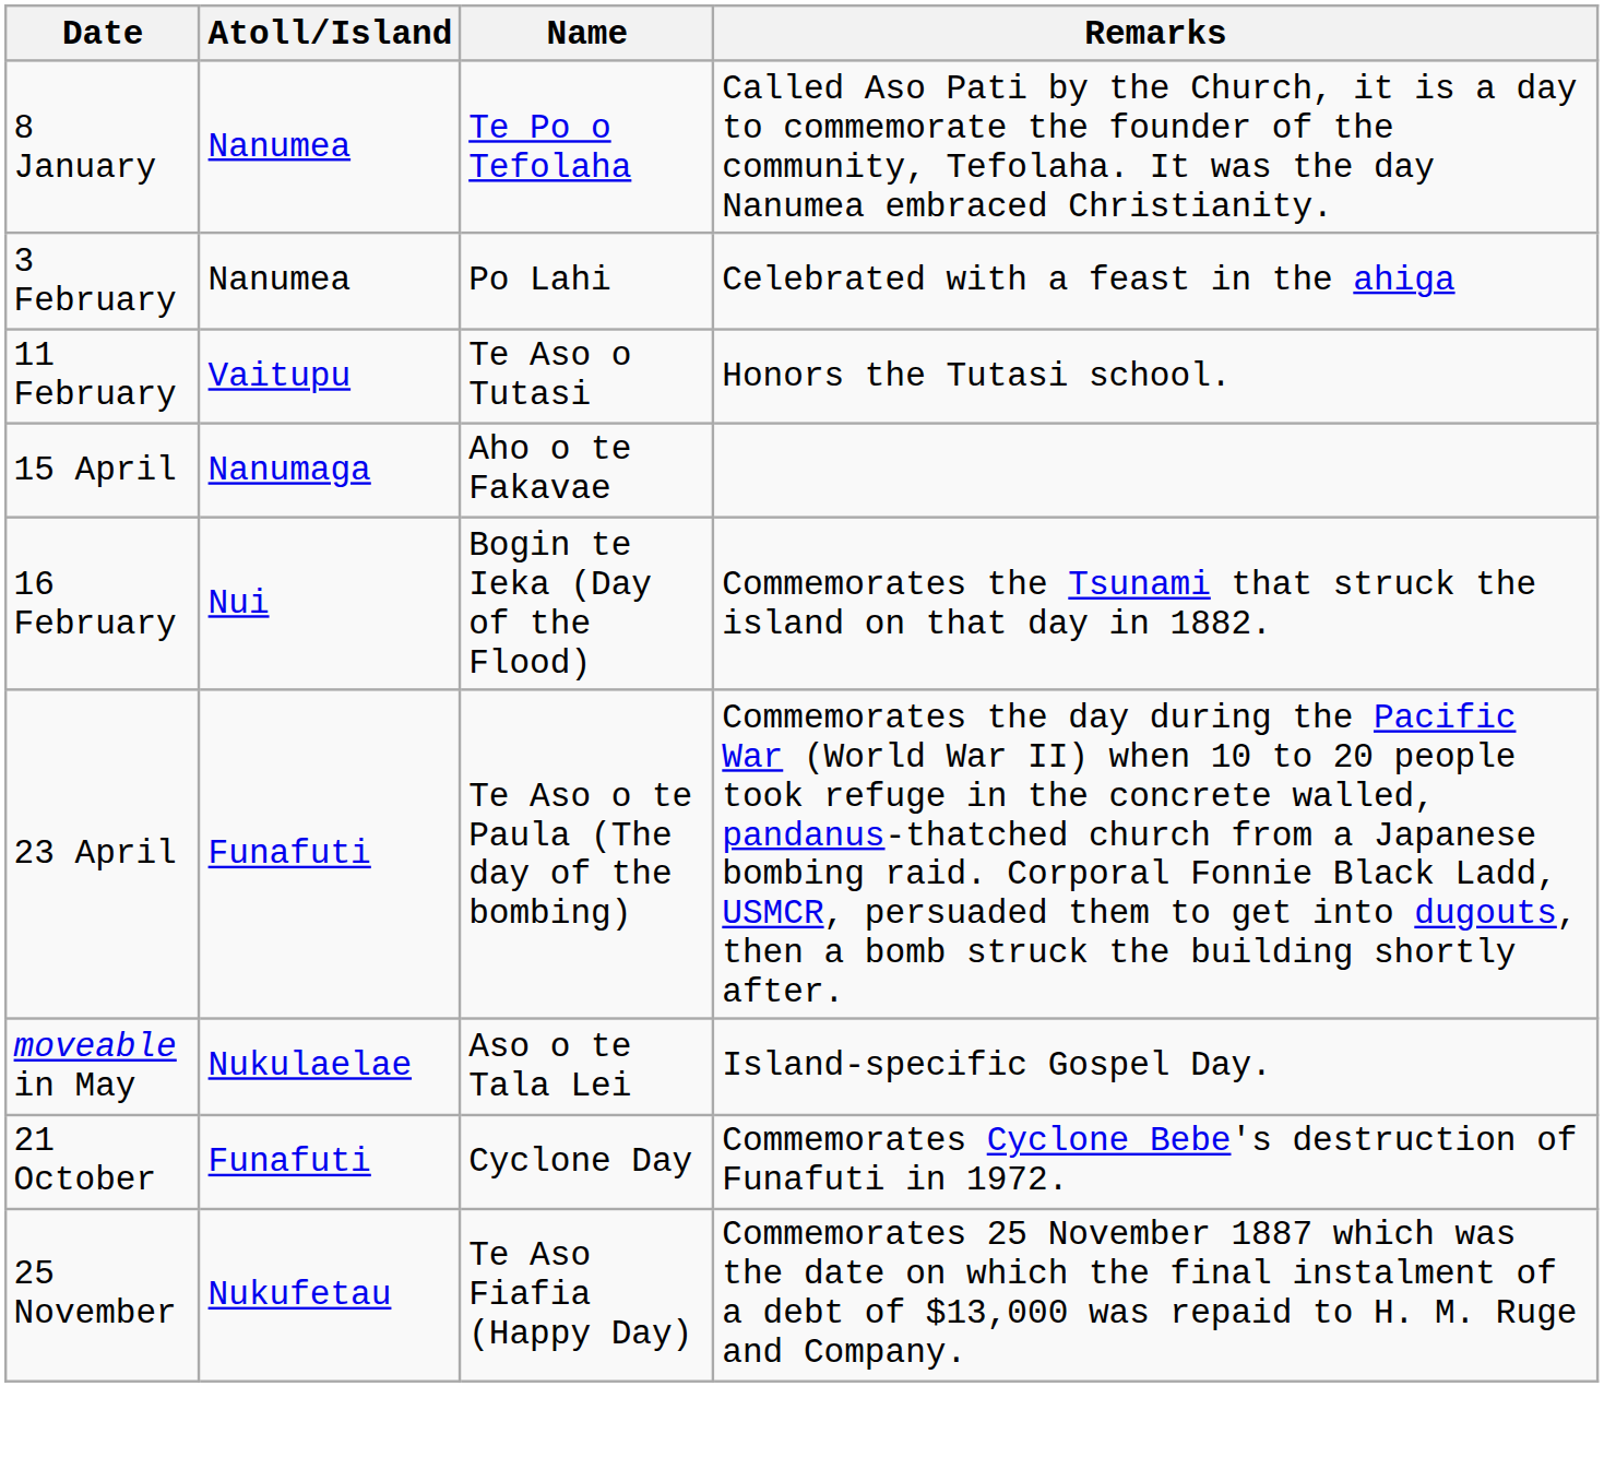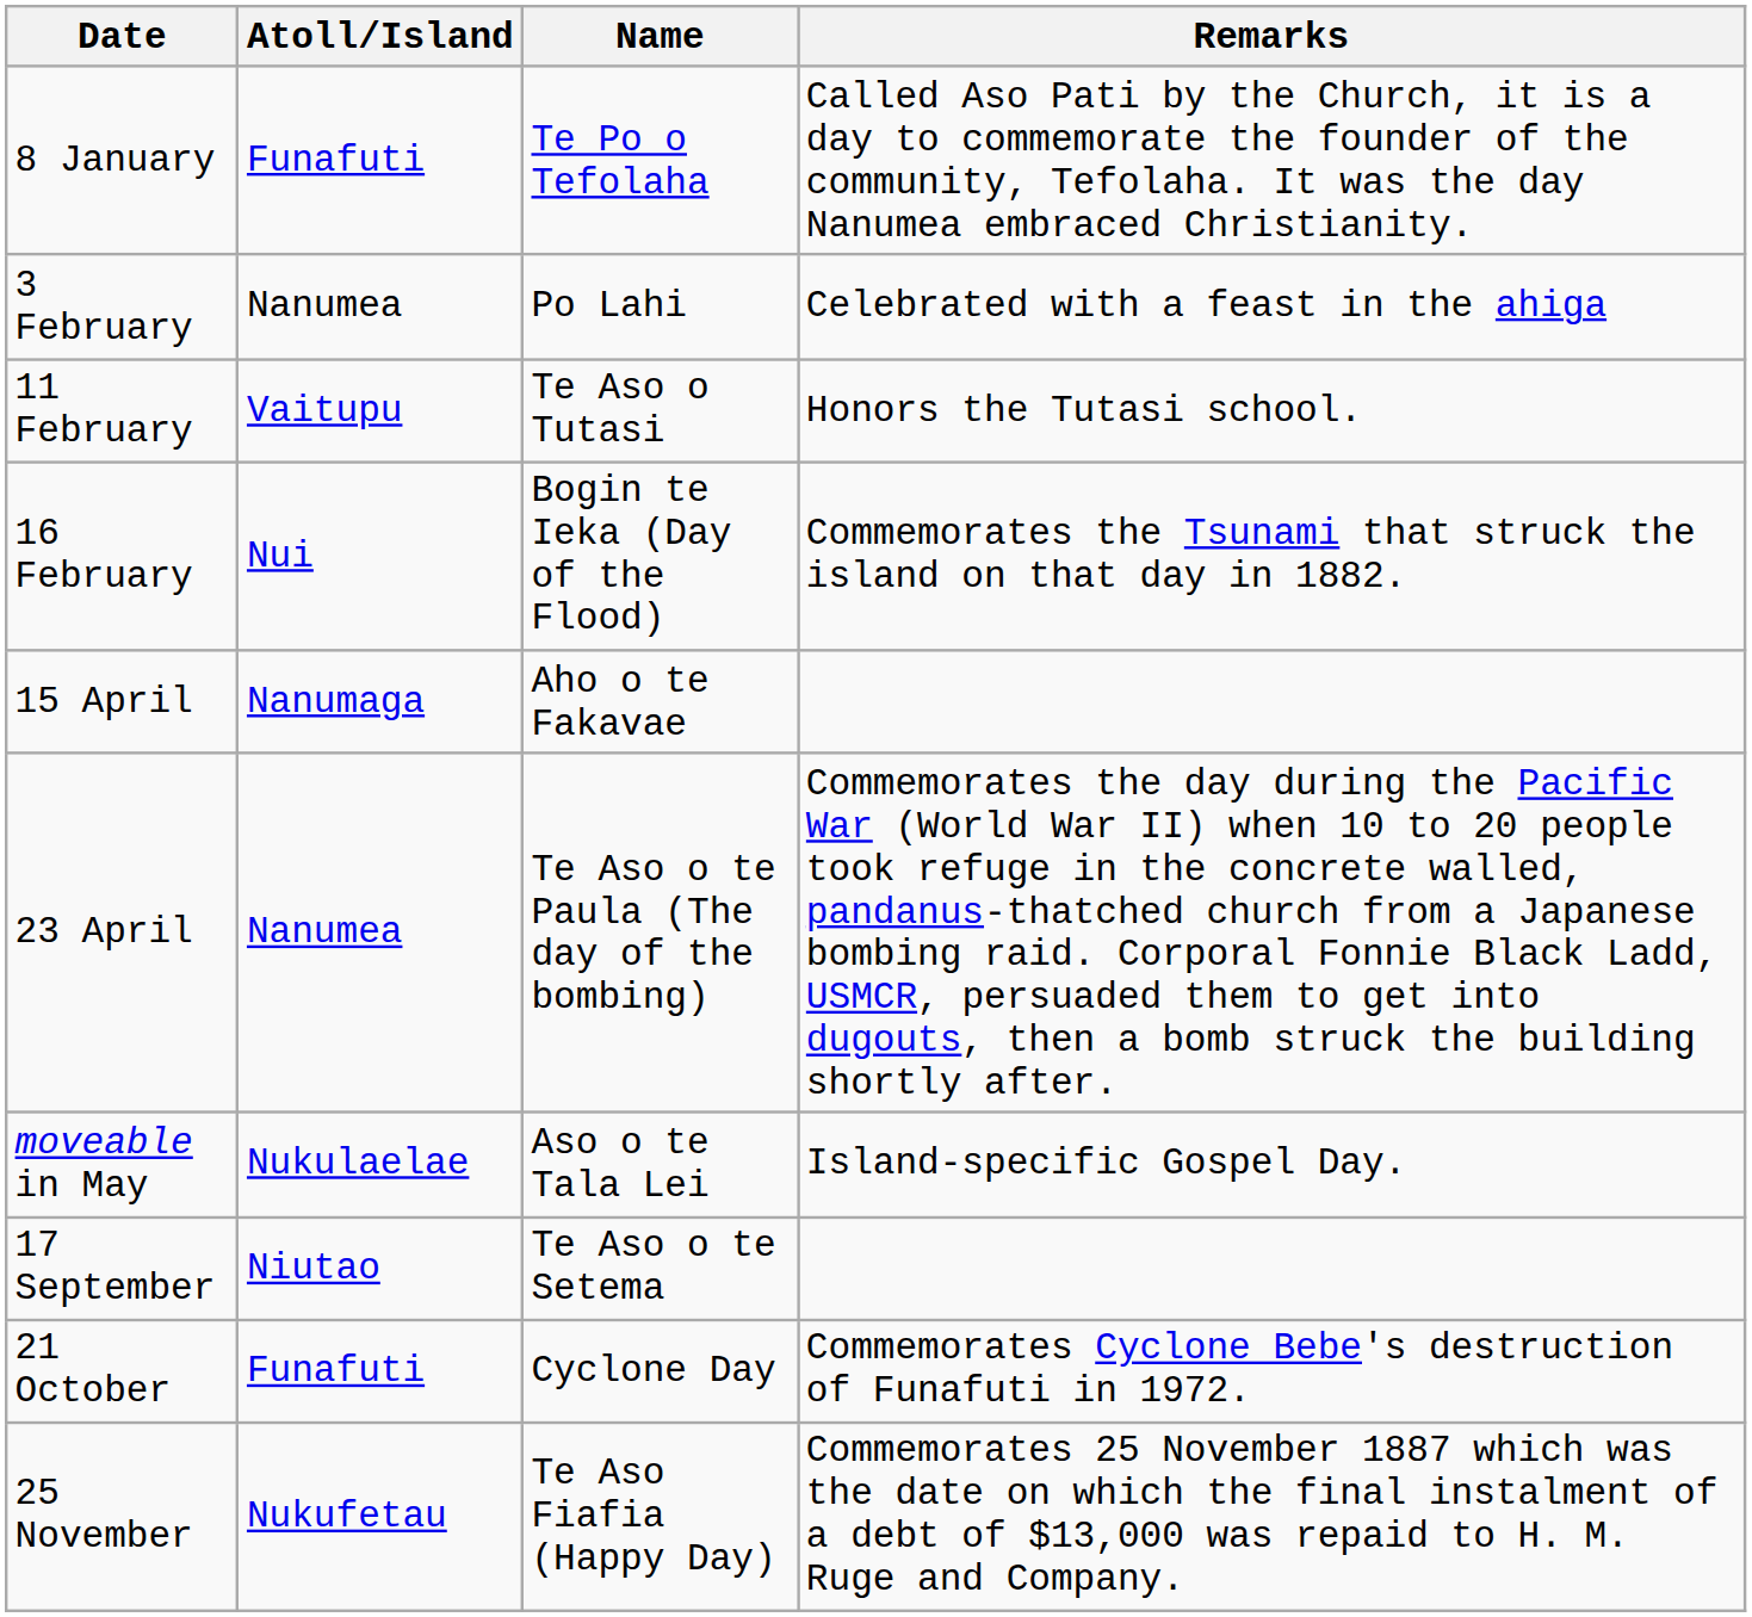8 January | Atoll/Island: Nanumea -> Funafuti
rows swapped: 16 February <-> 15 April
23 April | Atoll/Island: Funafuti -> Nanumea
+ row: 17 September | Niutao | Te Aso o te Setema
